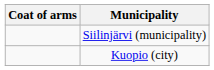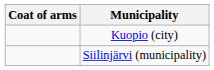rows swapped: Kuopio (city) <-> Siilinjärvi (municipality)
